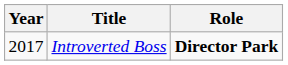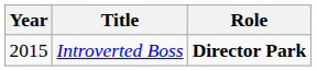Introverted Boss | Year: 2017 -> 2015
